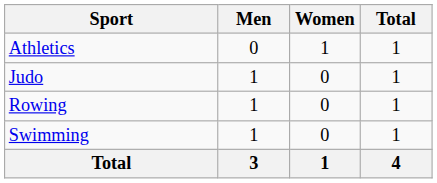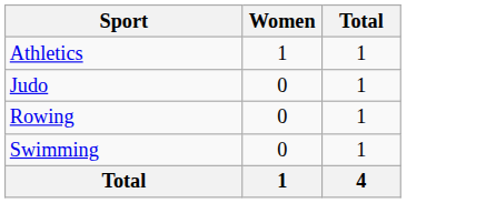- column: Men | 0 | 1 | 1 | 1 | 3
